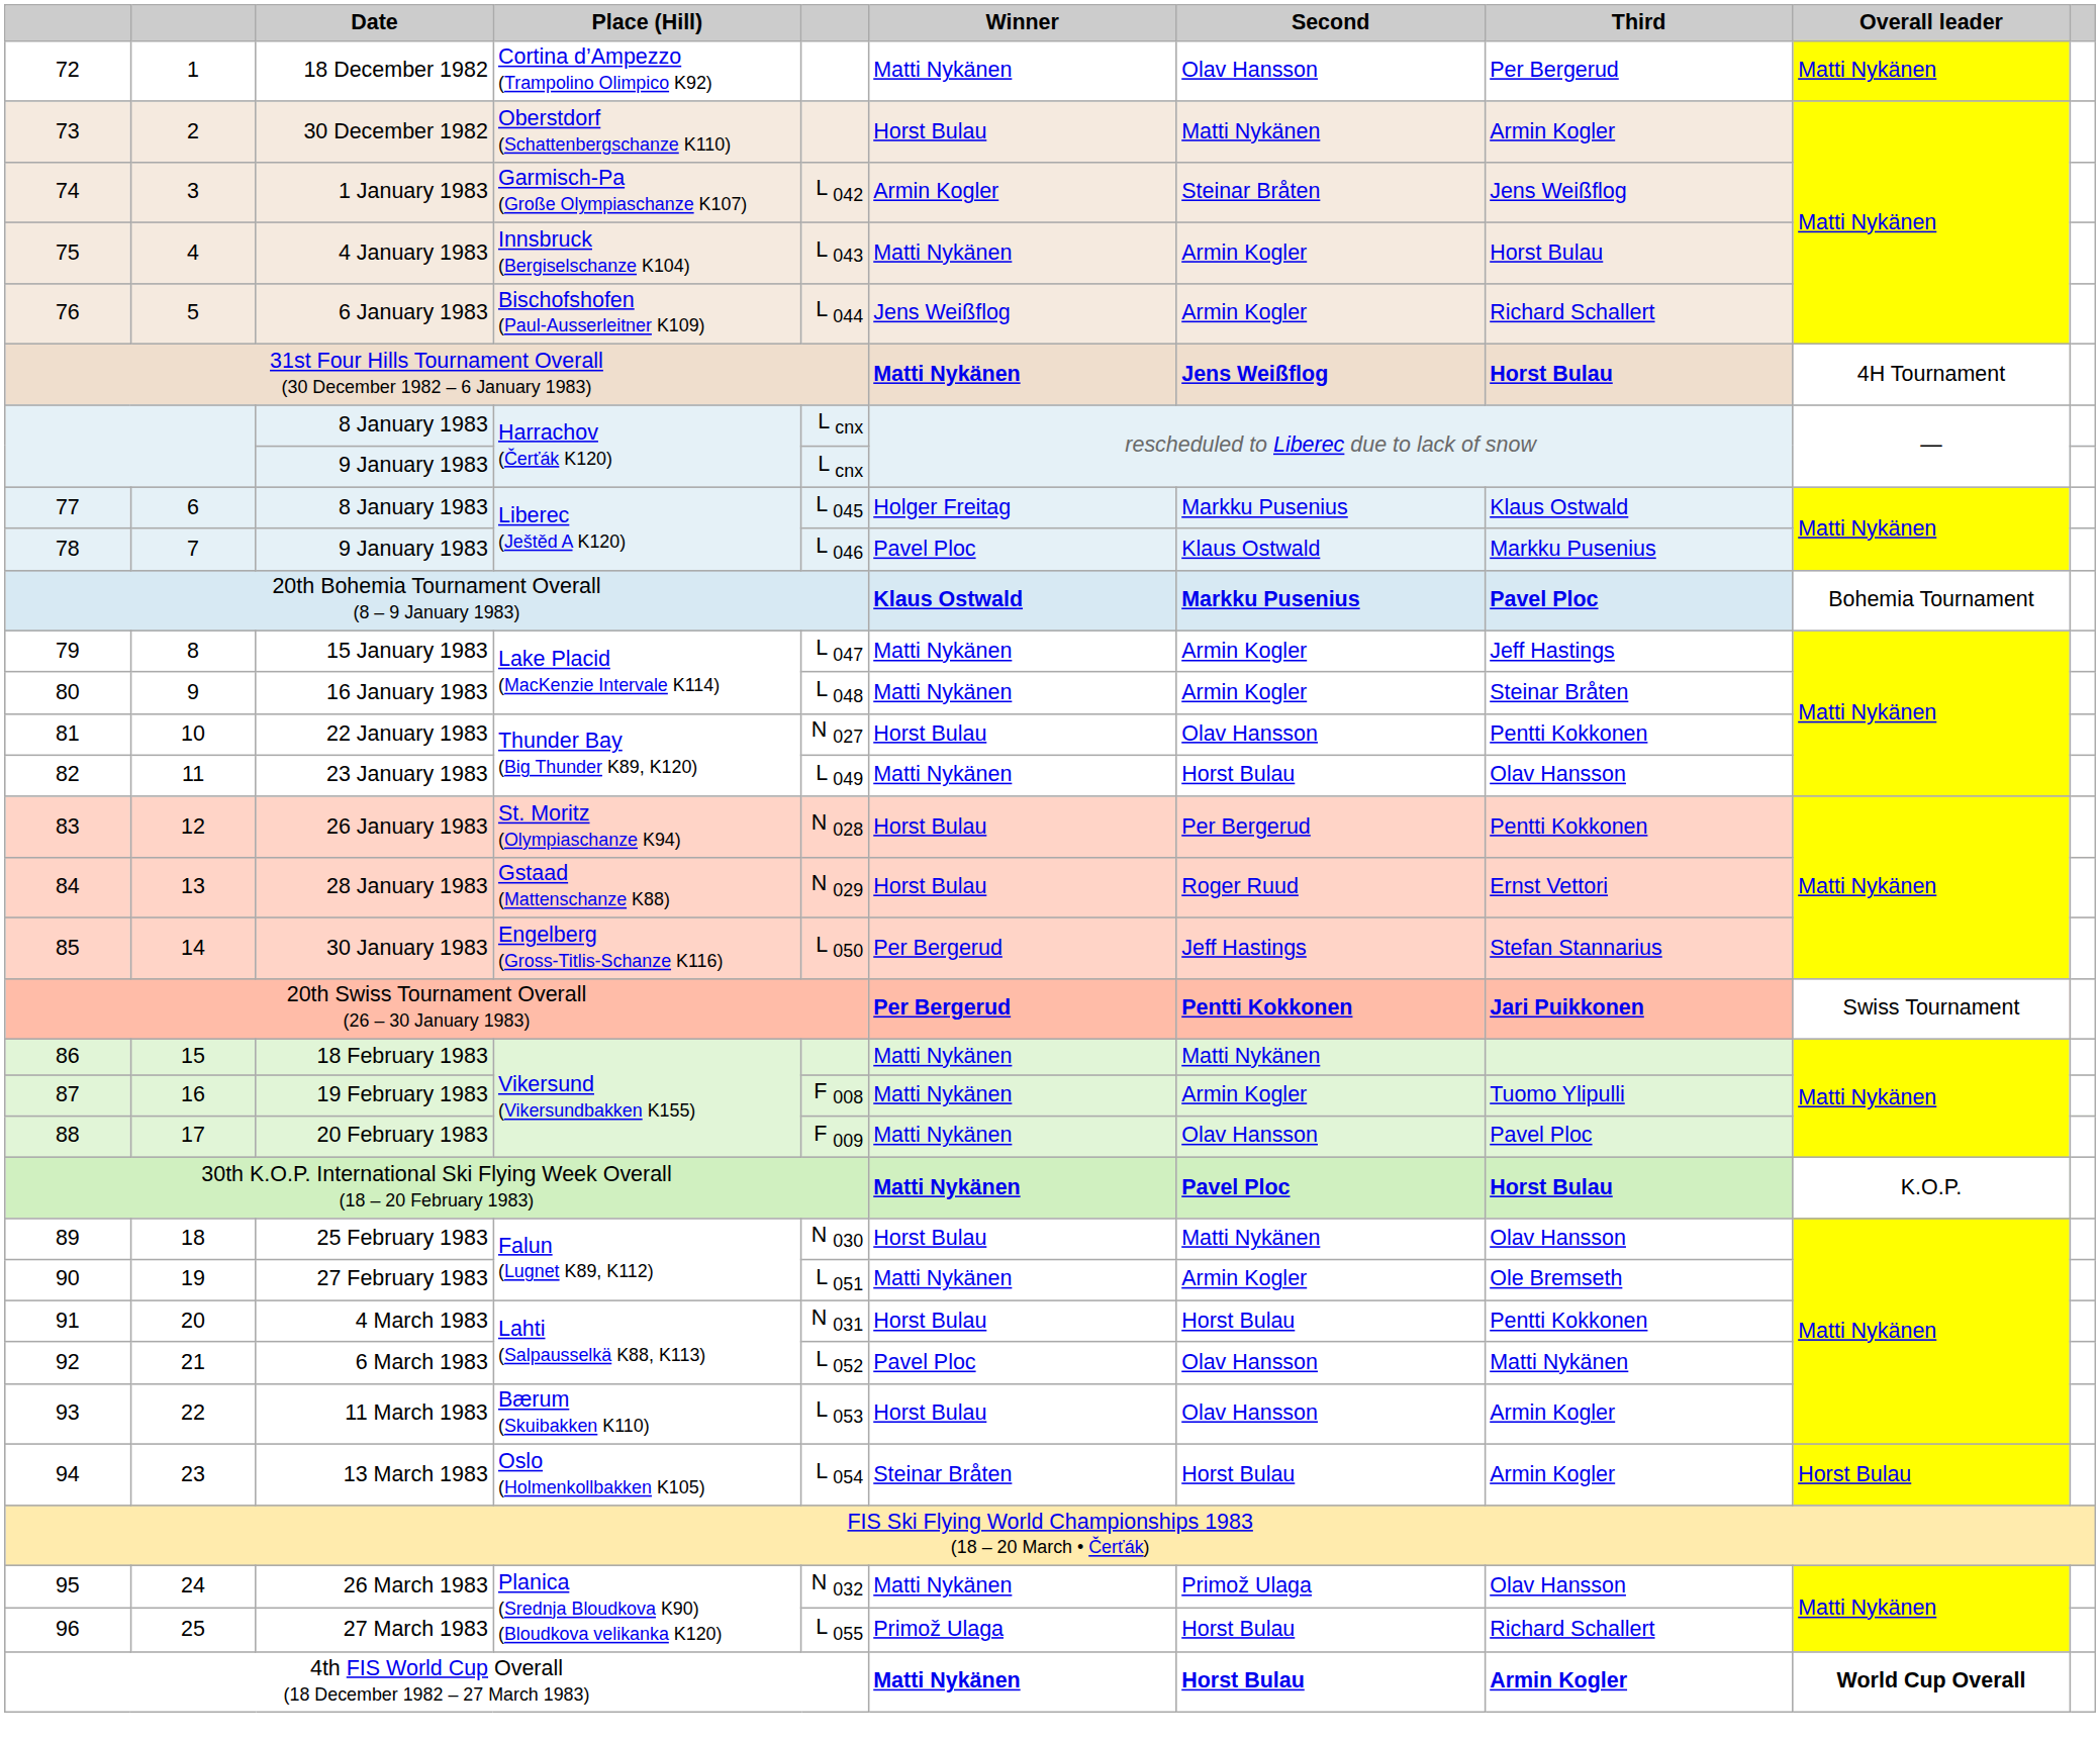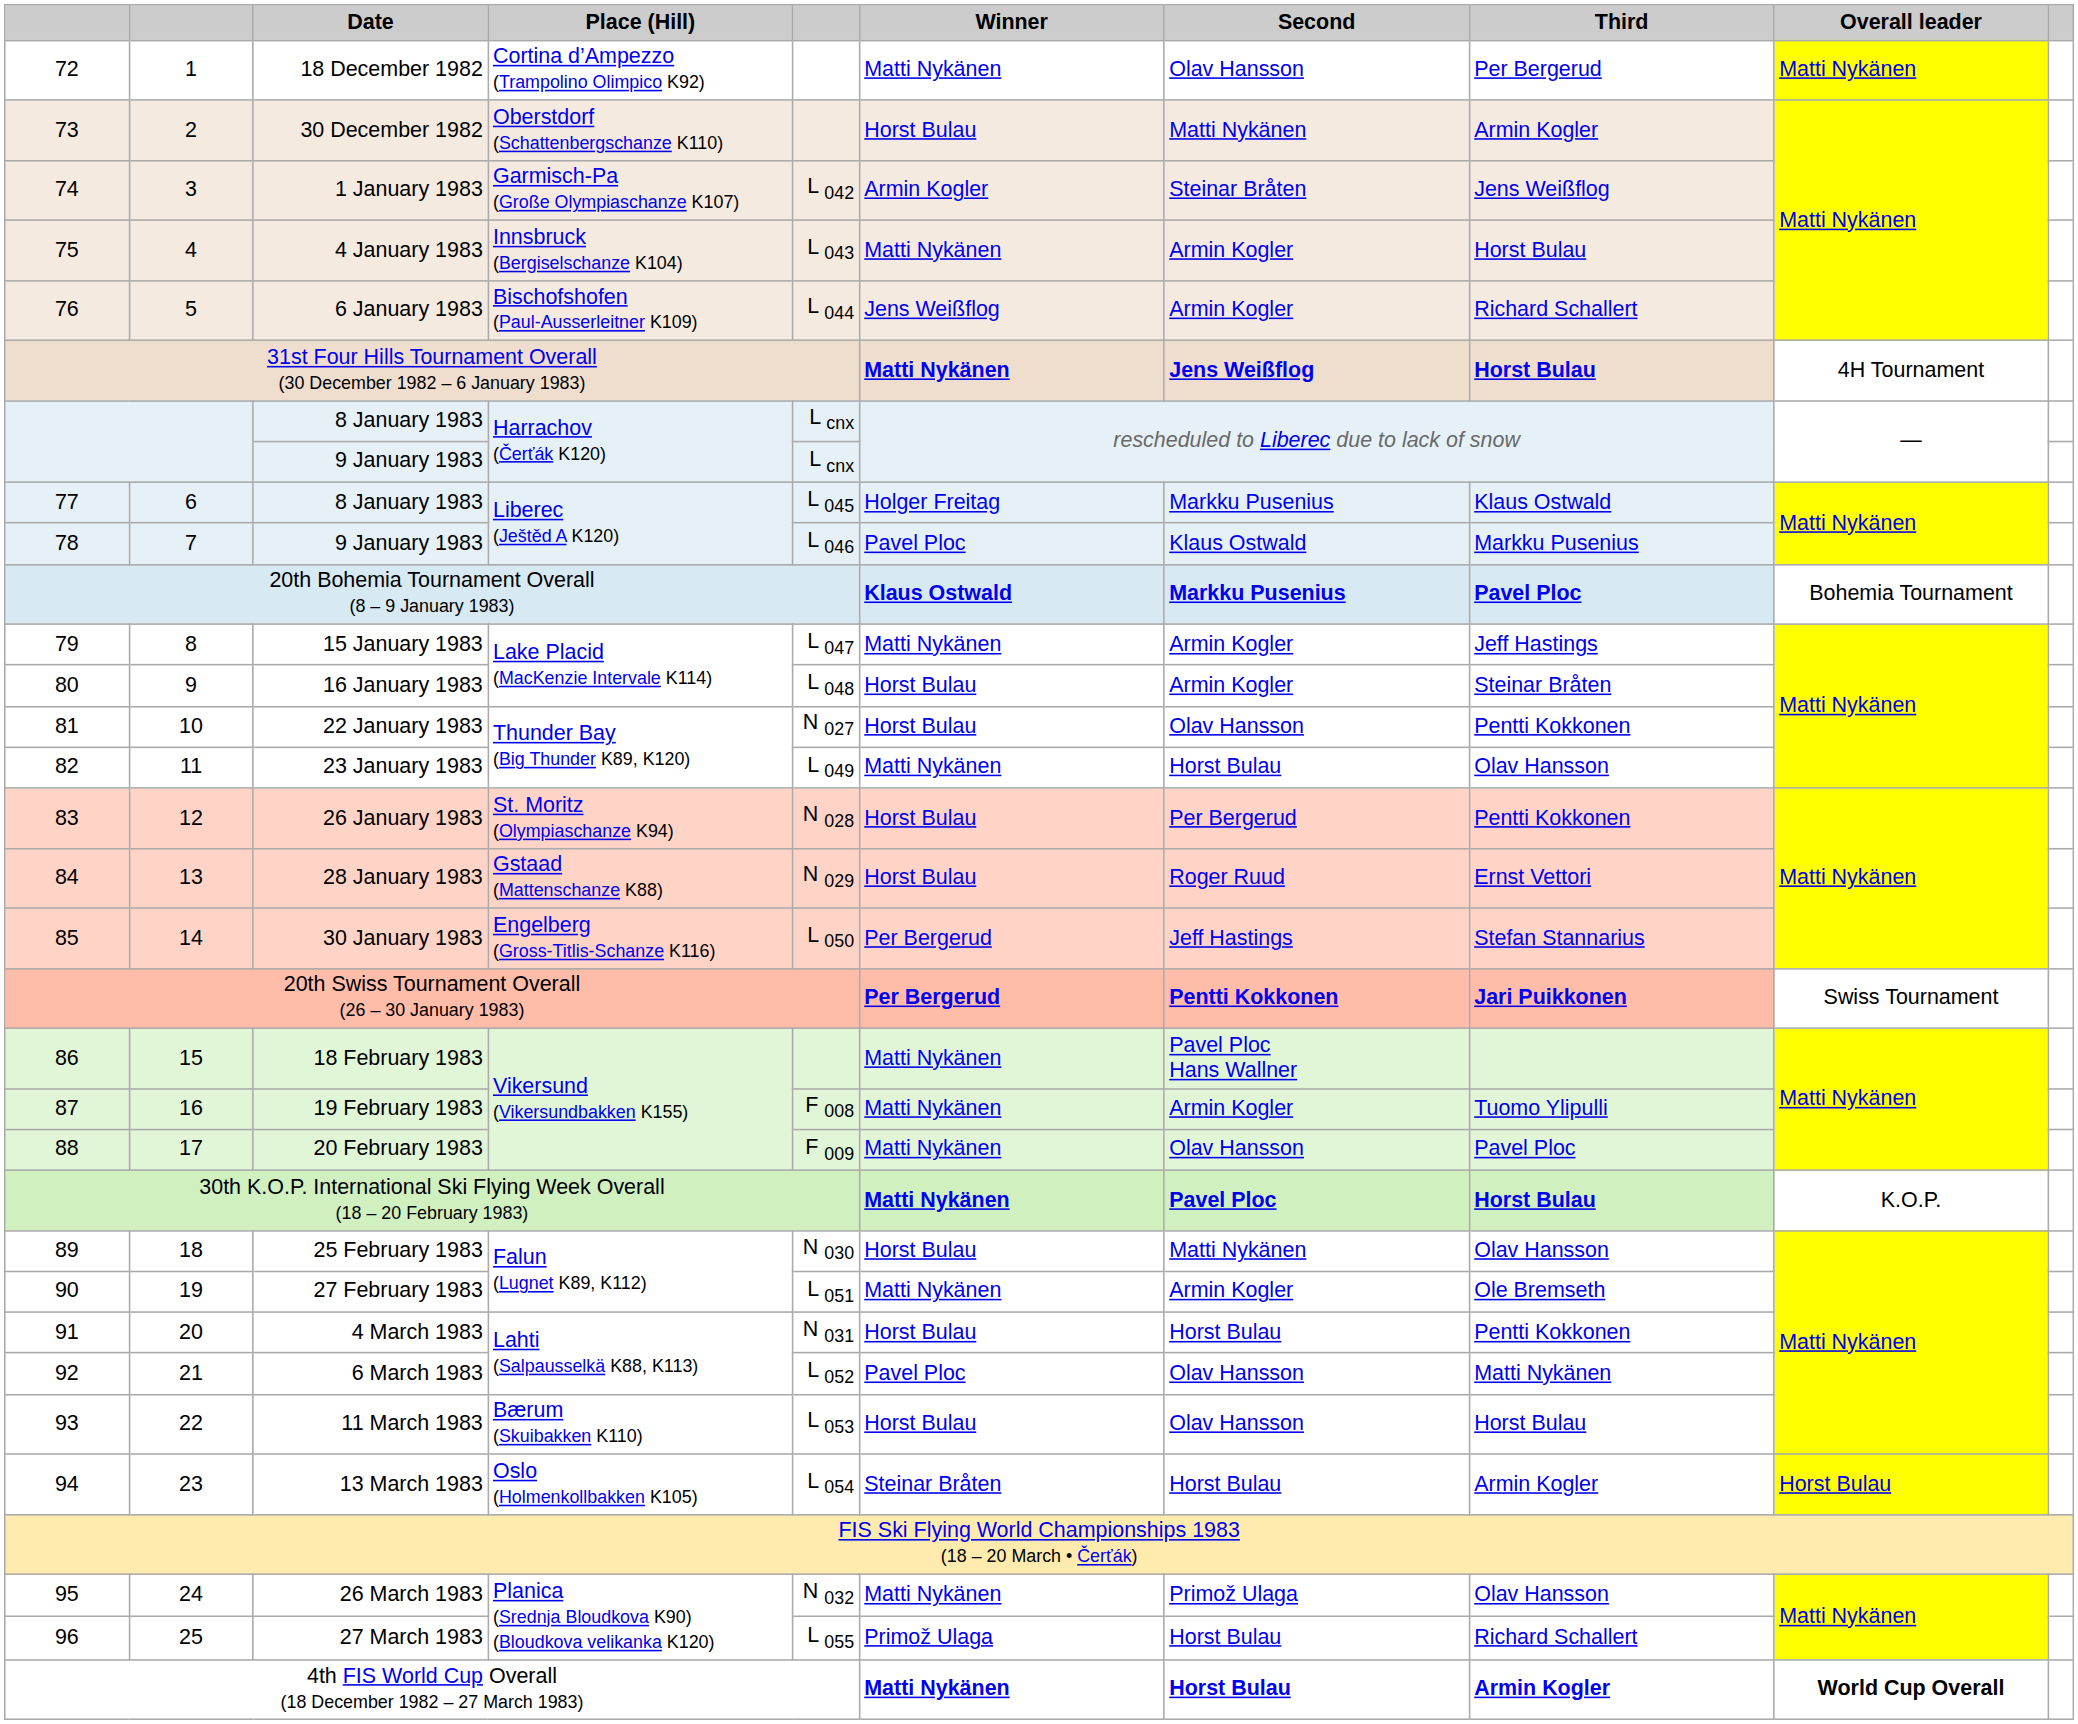16 January 1983 | Winner: Matti Nykänen -> Horst Bulau
18 February 1983 | Second: Matti Nykänen -> Pavel Ploc Hans Wallner
11 March 1983 | Third: Armin Kogler -> Horst Bulau
